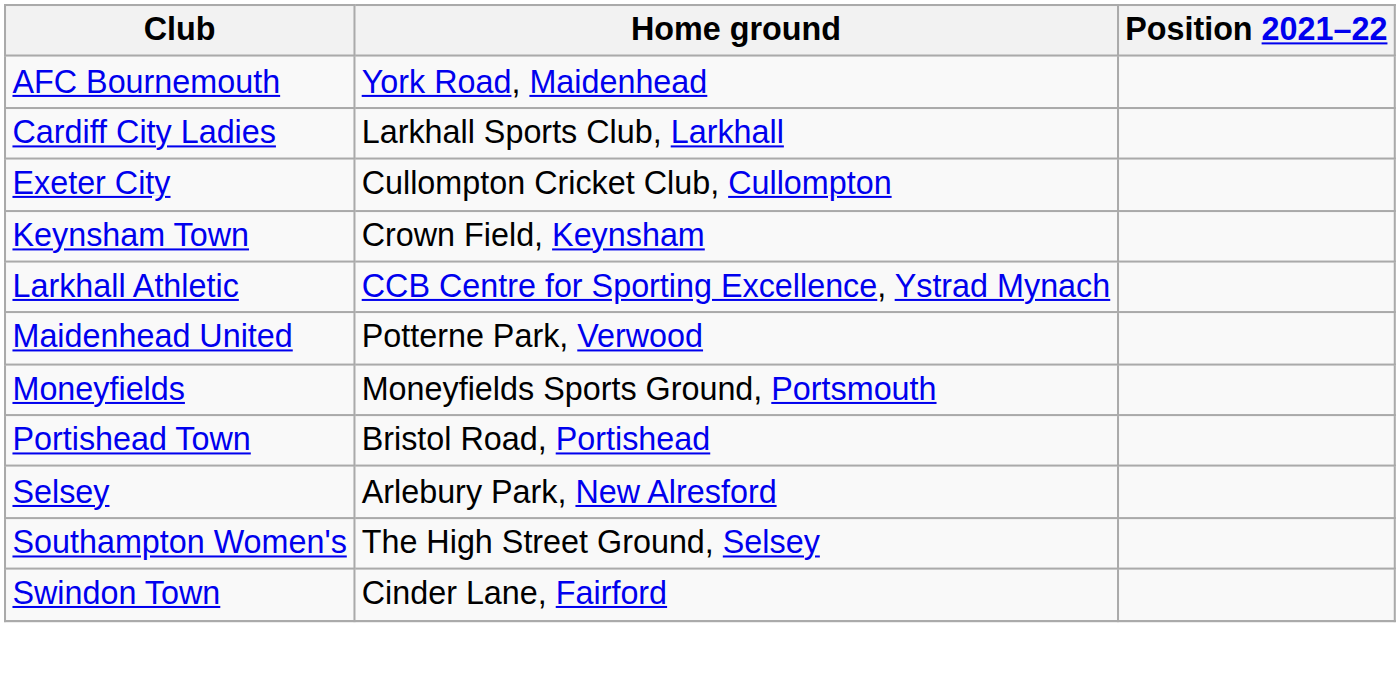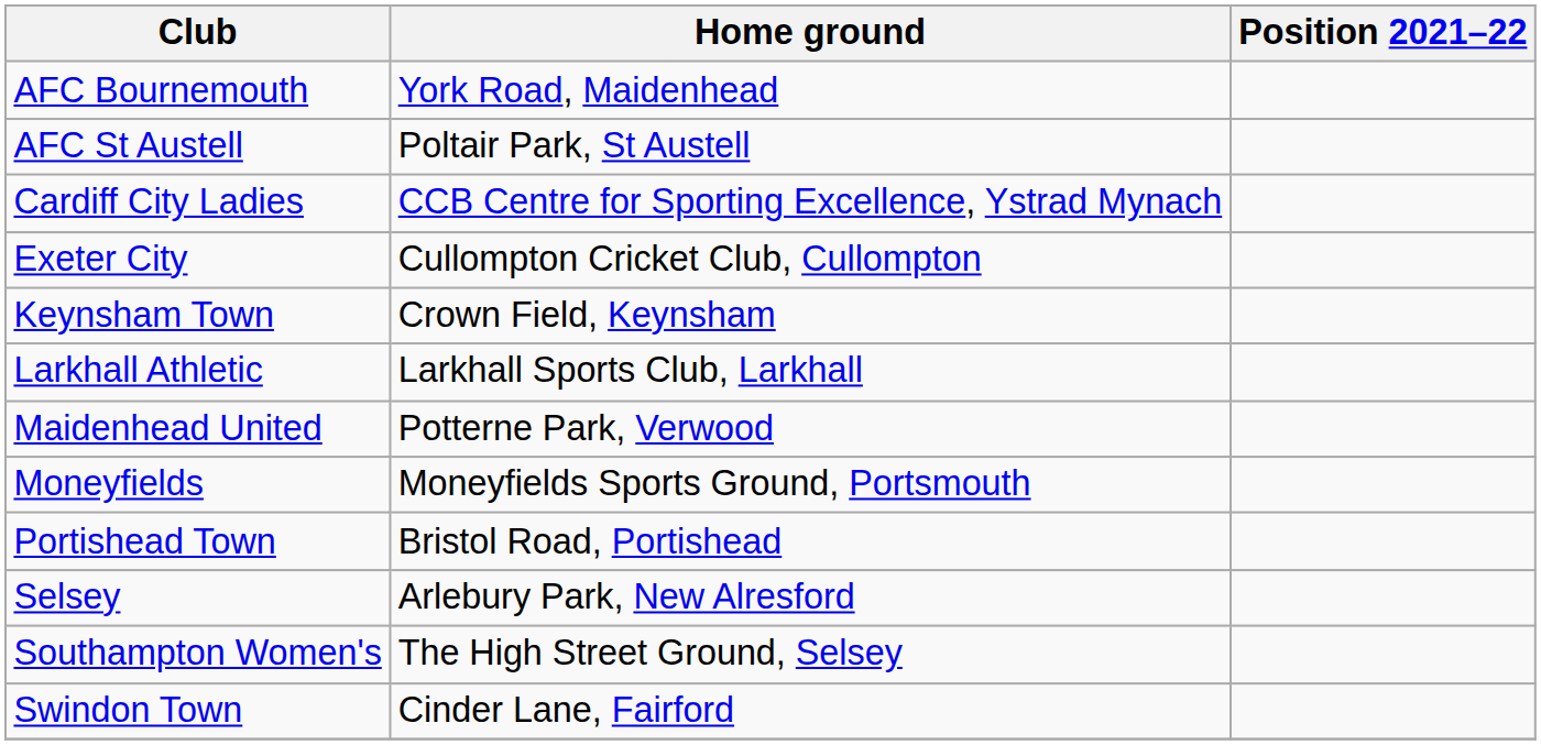+ row: AFC St Austell | Poltair Park, St Austell
Cardiff City Ladies | Home ground: Larkhall Sports Club, Larkhall -> CCB Centre for Sporting Excellence, Ystrad Mynach
Larkhall Athletic | Home ground: CCB Centre for Sporting Excellence, Ystrad Mynach -> Larkhall Sports Club, Larkhall
